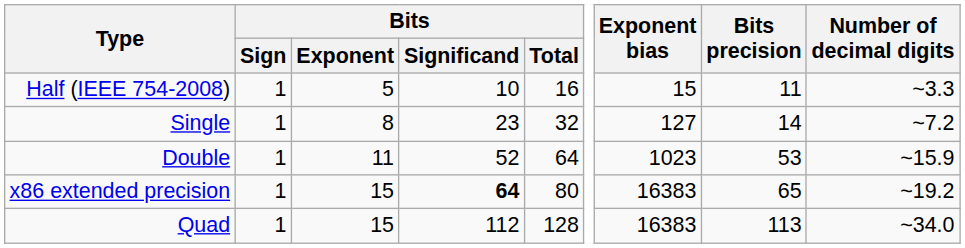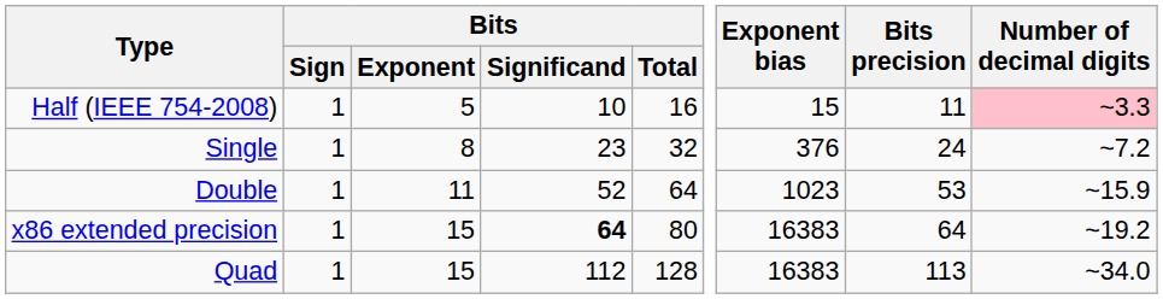Half (IEEE 754-2008) | Number of decimal digits: no background -> pink background
Single | Exponent bias: 127 -> 376
Single | Bits precision: 14 -> 24
x86 extended precision | Bits precision: 65 -> 64
